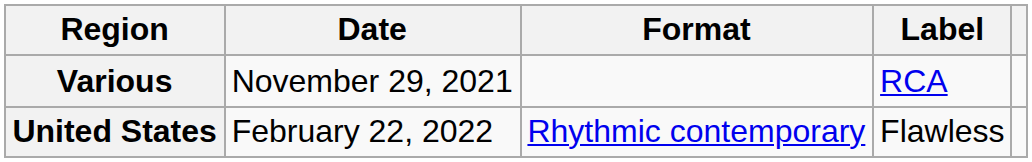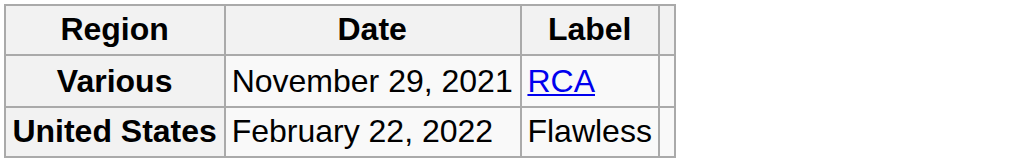- column: Format | Rhythmic contemporary
